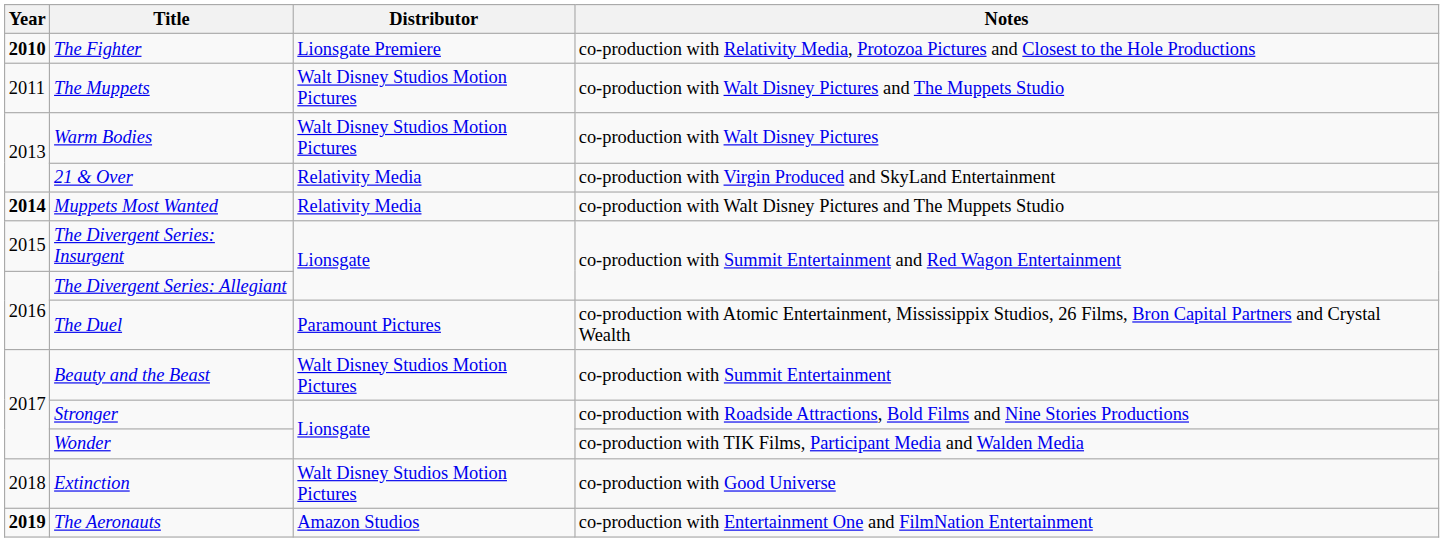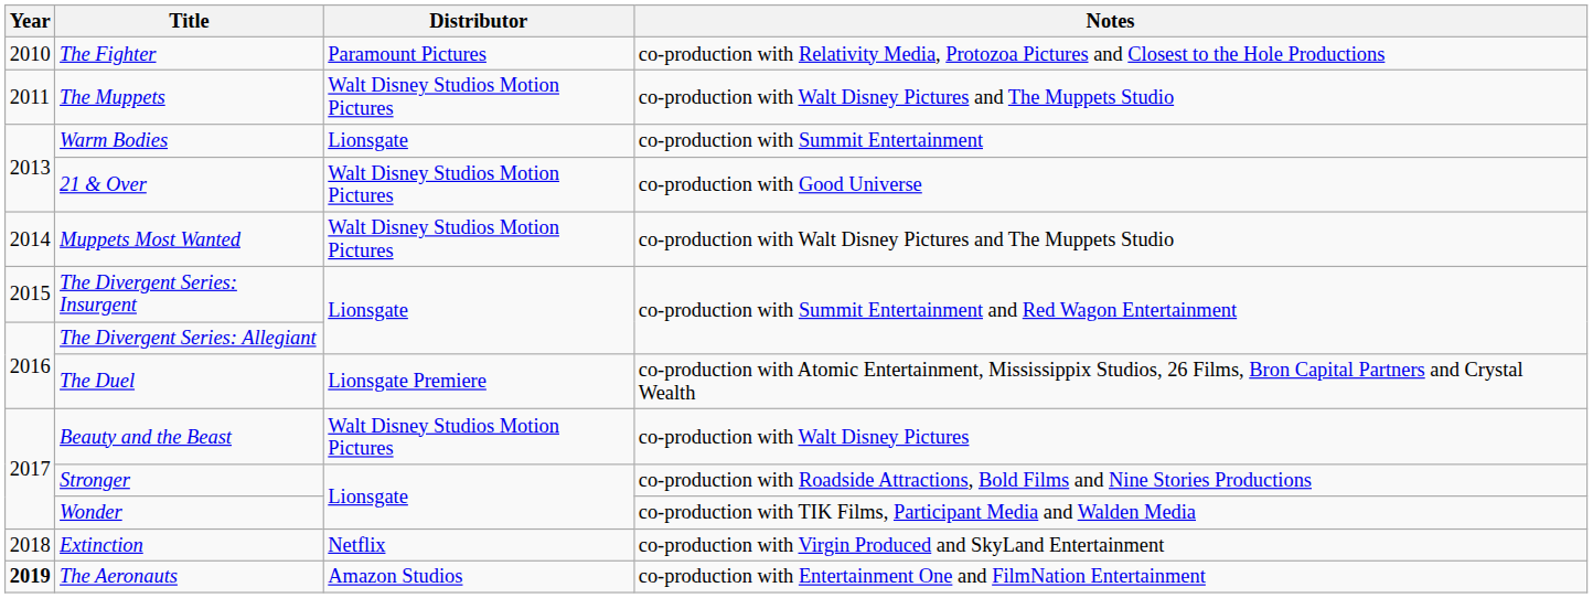The Fighter | Year: bold -> normal
The Fighter | Distributor: Lionsgate Premiere -> Paramount Pictures
Warm Bodies | Distributor: Walt Disney Studios Motion Pictures -> Lionsgate
Warm Bodies | Notes: co-production with Walt Disney Pictures -> co-production with Summit Entertainment
21 & Over | Distributor: Relativity Media -> Walt Disney Studios Motion Pictures
21 & Over | Notes: co-production with Virgin Produced and SkyLand Entertainment -> co-production with Good Universe
Muppets Most Wanted | Year: bold -> normal
Muppets Most Wanted | Distributor: Relativity Media -> Walt Disney Studios Motion Pictures
The Duel | Distributor: Paramount Pictures -> Lionsgate Premiere
Beauty and the Beast | Notes: co-production with Summit Entertainment -> co-production with Walt Disney Pictures
Extinction | Distributor: Walt Disney Studios Motion Pictures -> Netflix
Extinction | Notes: co-production with Good Universe -> co-production with Virgin Produced and SkyLand Entertainment
